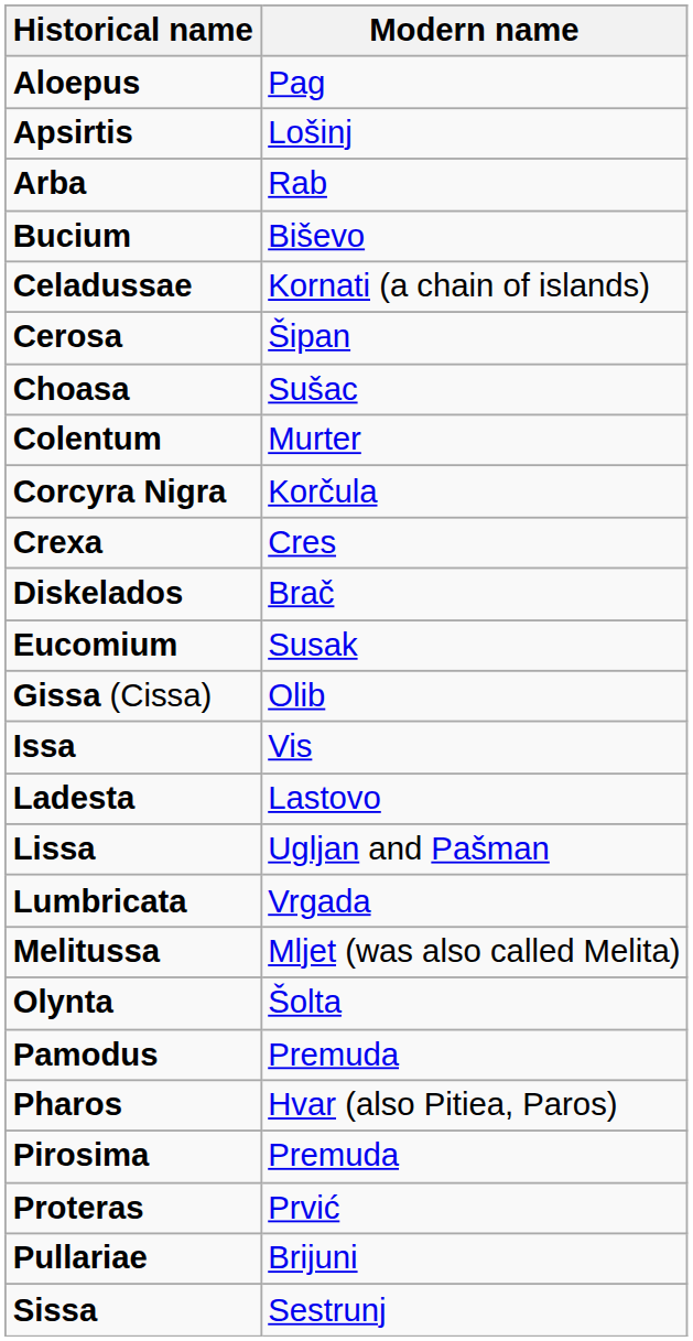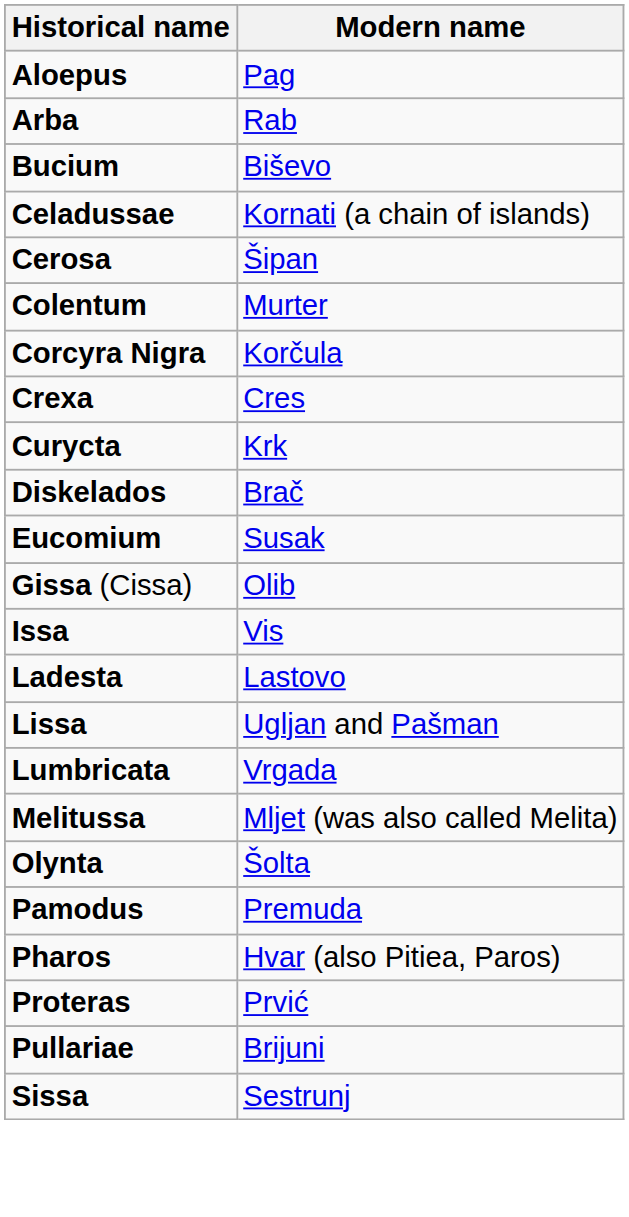- row: Apsirtis | Lošinj
- row: Choasa | Sušac
+ row: Curycta | Krk
- row: Pirosima | Premuda
